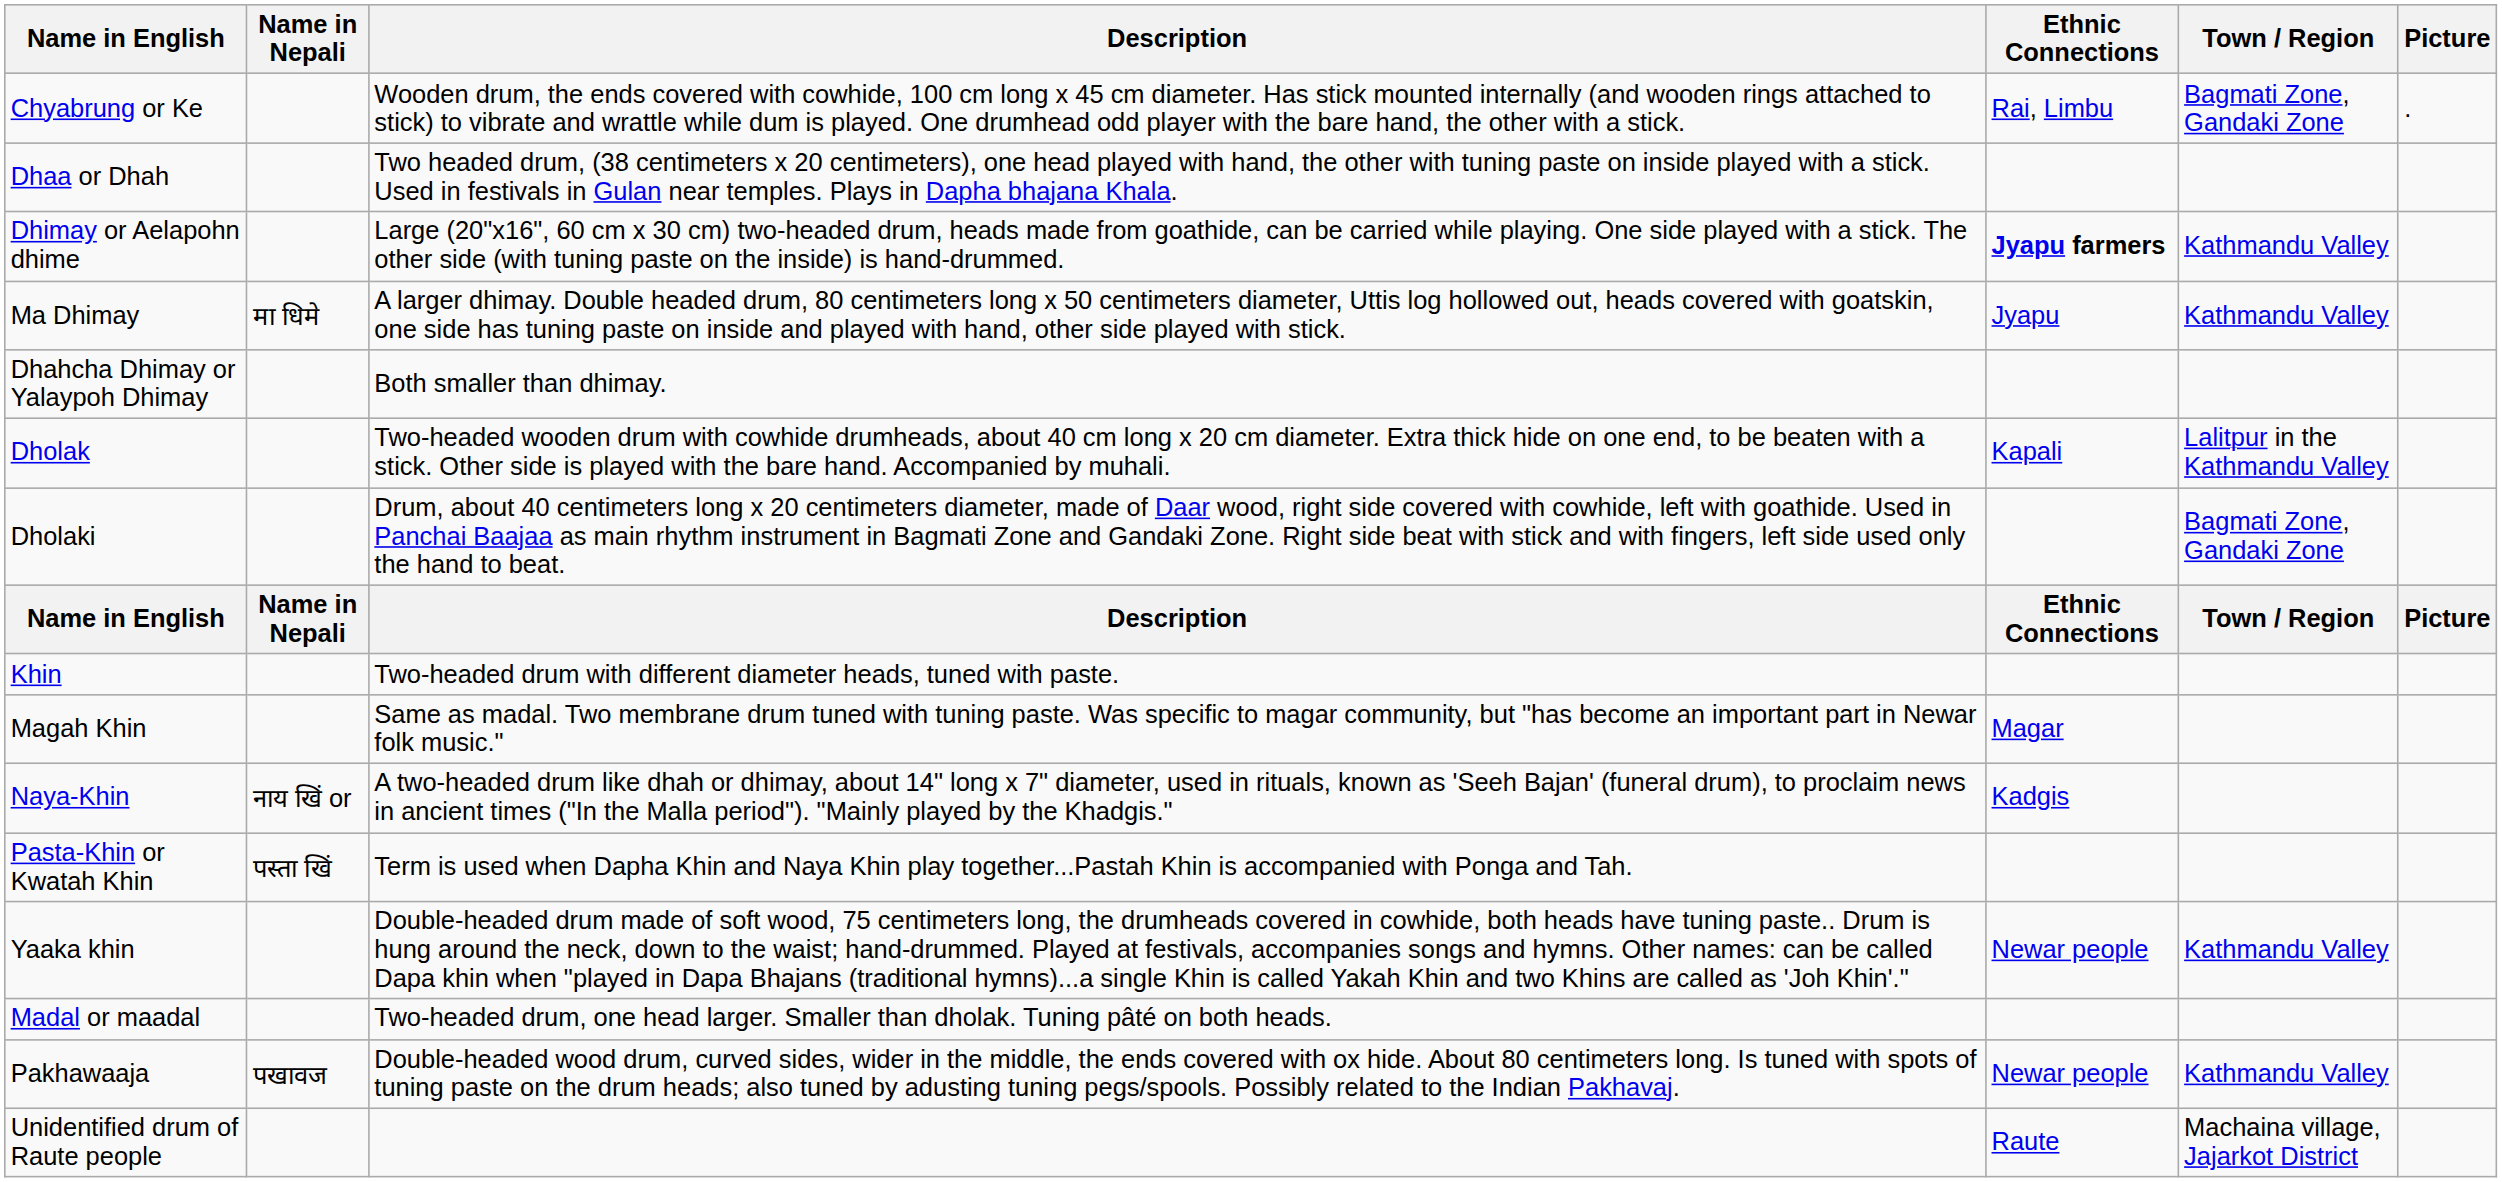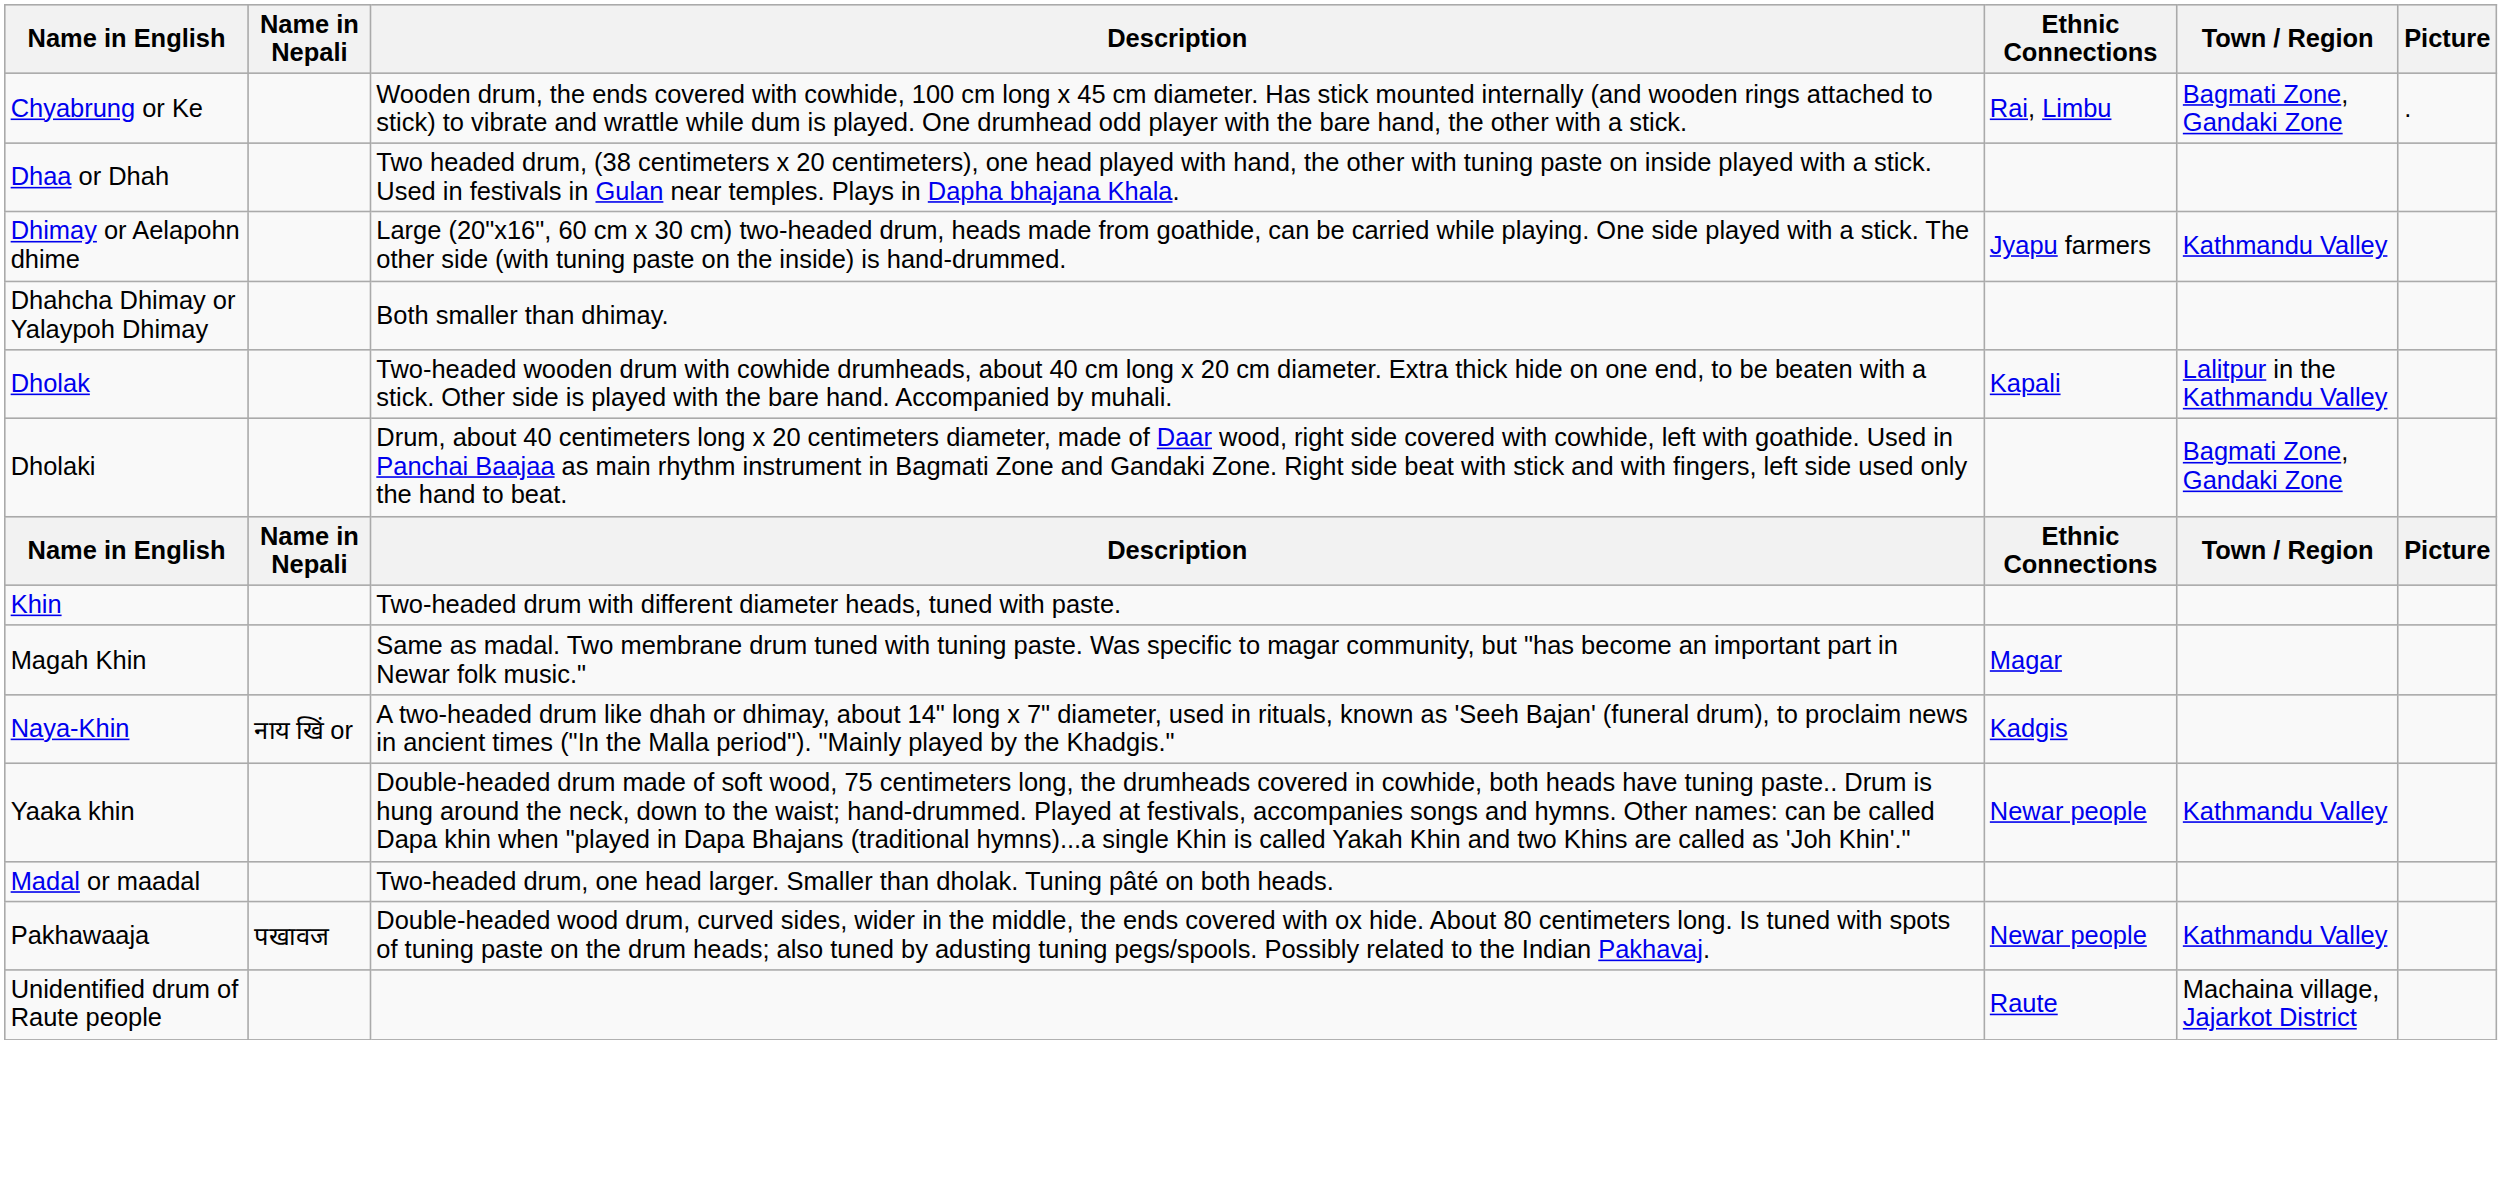Dhimay or Aelapohn dhime | Ethnic Connections: bold -> normal
- row: Ma Dhimay | मा धिमे | A larger dhimay. Double headed drum, 80 centimeters long x 50 centimeters diameter, Uttis log hollowed out, heads covered with goatskin, one side has tuning paste on inside and played with hand, other side played with stick. | Jyapu | Kathmandu Valley
- row: Pasta-Khin or Kwatah Khin | पस्ता खिं | Term is used when Dapha Khin and Naya Khin play together...Pastah Khin is accompanied with Ponga and Tah.
